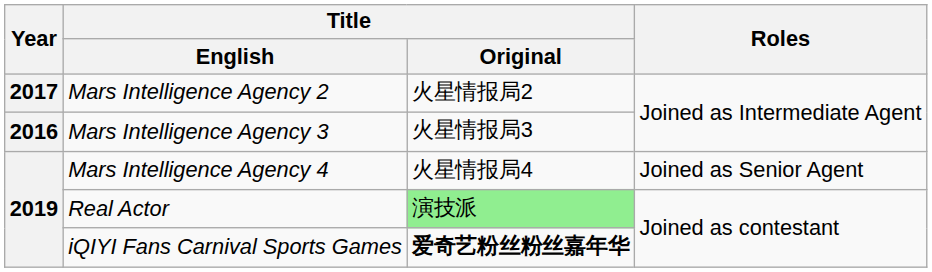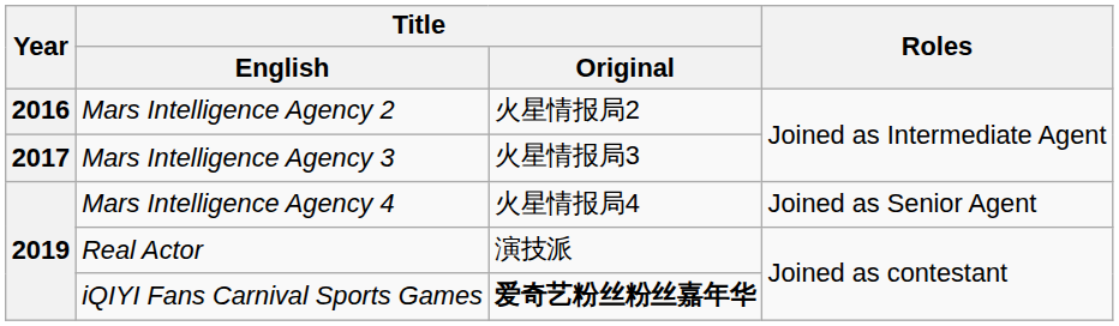Mars Intelligence Agency 2 | Year: 2017 -> 2016
Mars Intelligence Agency 3 | Year: 2016 -> 2017
Real Actor | Title / Original: lightgreen background -> no background
